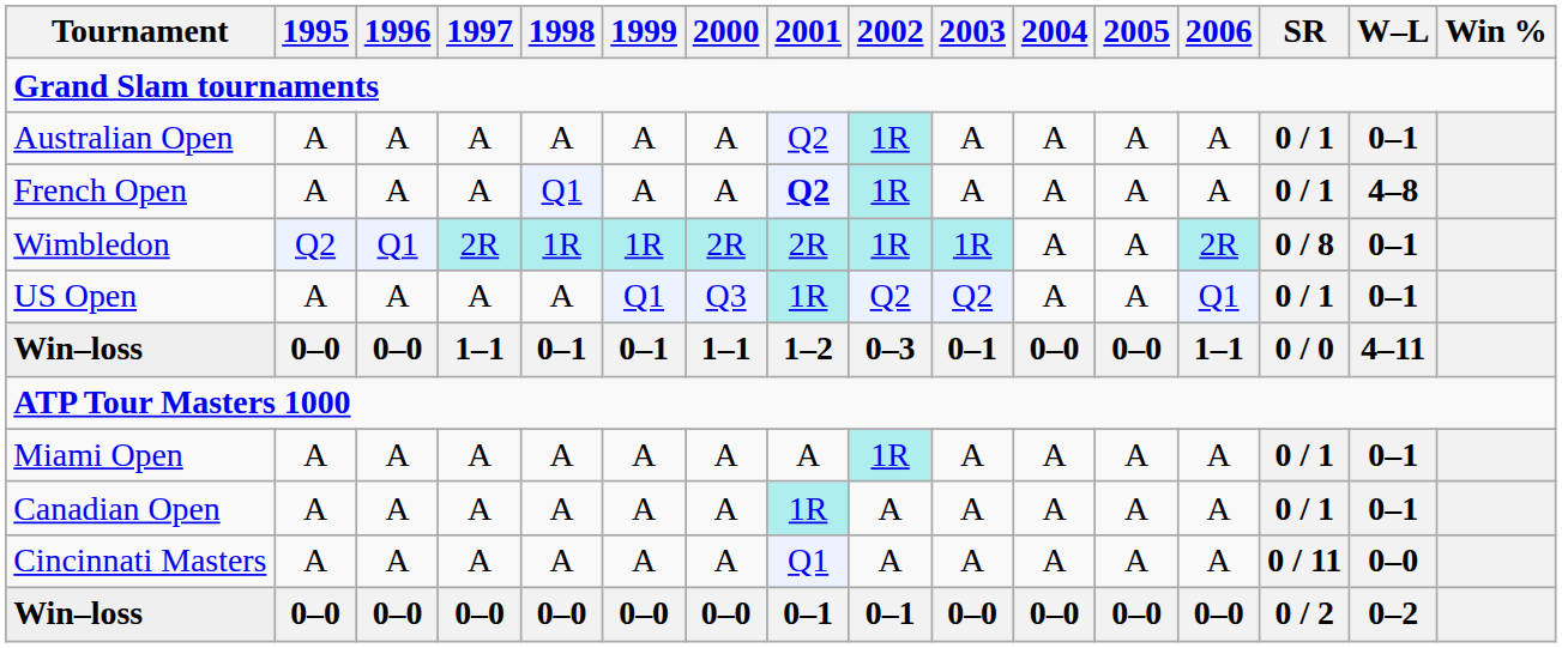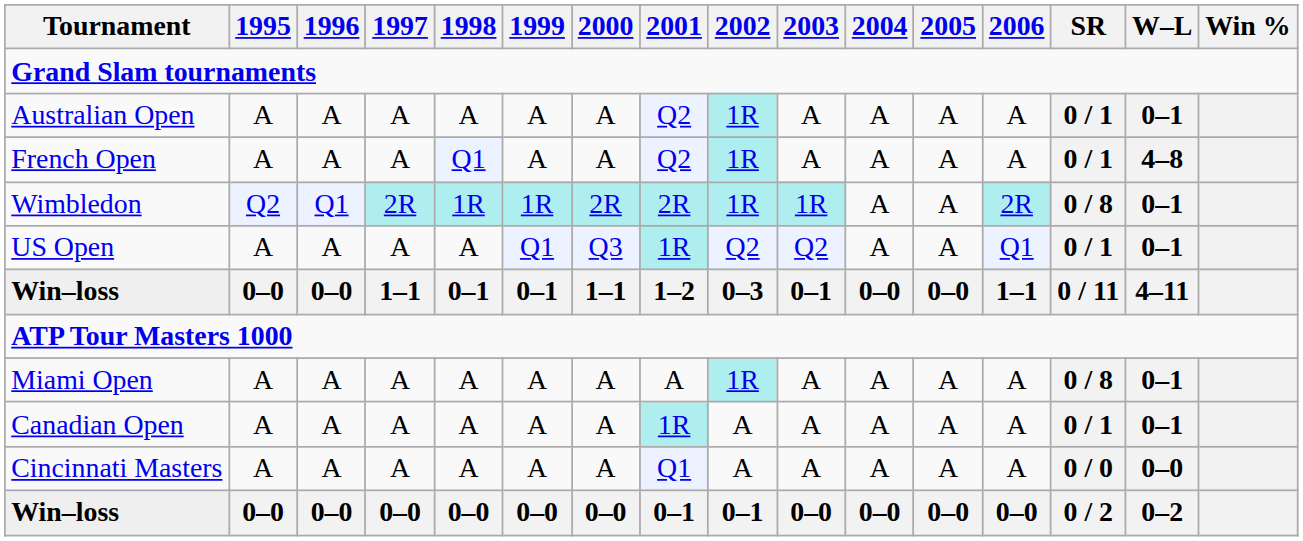French Open | 2001: bold -> normal
Win–loss / 1–1 | SR: 0 / 0 -> 0 / 11
Miami Open | SR: 0 / 1 -> 0 / 8
Cincinnati Masters | SR: 0 / 11 -> 0 / 0
